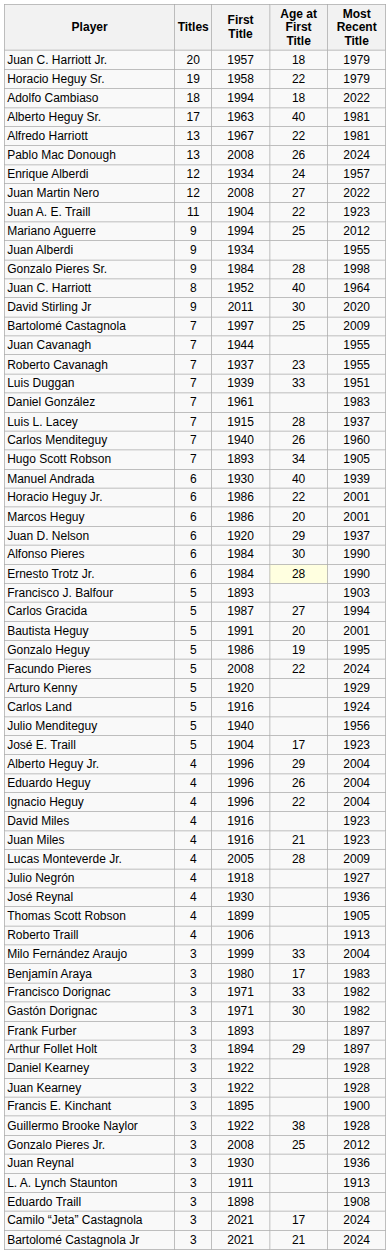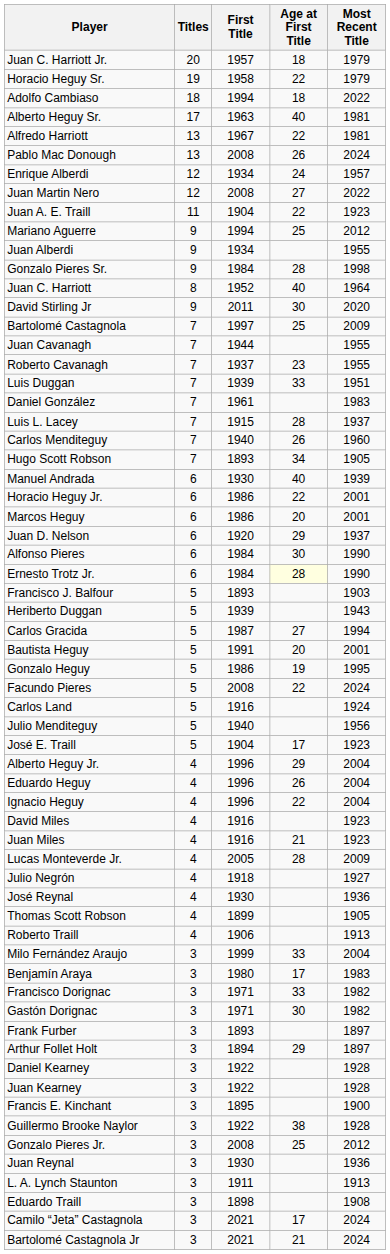+ row: Heriberto Duggan | 5 | 1939 | 1943
- row: Arturo Kenny | 5 | 1920 | 1929
